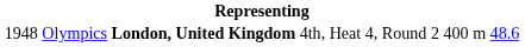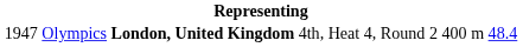Olympics | column 1: 1948 -> 1947
Olympics | column 6: 48.6 -> 48.4
